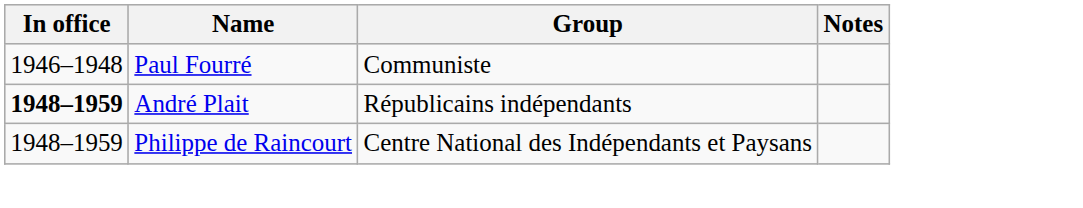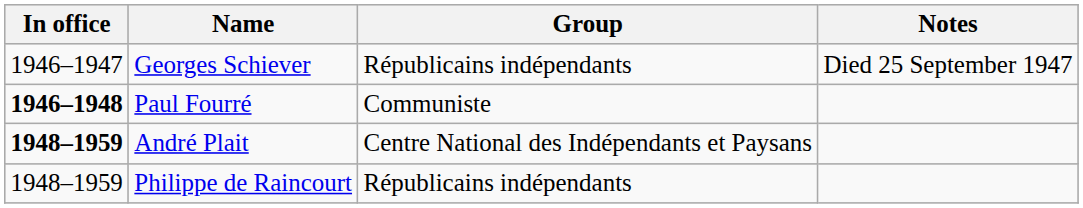+ row: 1946–1947 | Georges Schiever | Républicains indépendants | Died 25 September 1947
Paul Fourré | In office: normal -> bold
André Plait | Group: Républicains indépendants -> Centre National des Indépendants et Paysans
Philippe de Raincourt | Group: Centre National des Indépendants et Paysans -> Républicains indépendants
